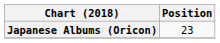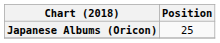Japanese Albums (Oricon) | Position: 23 -> 25
